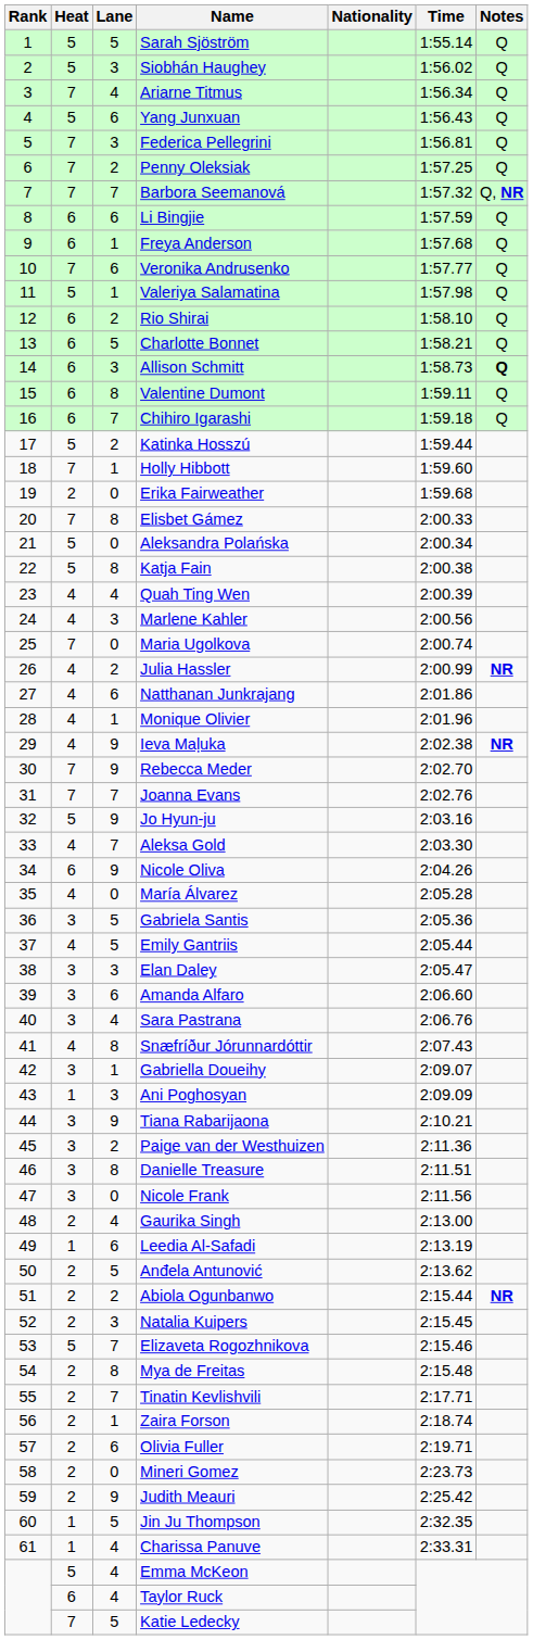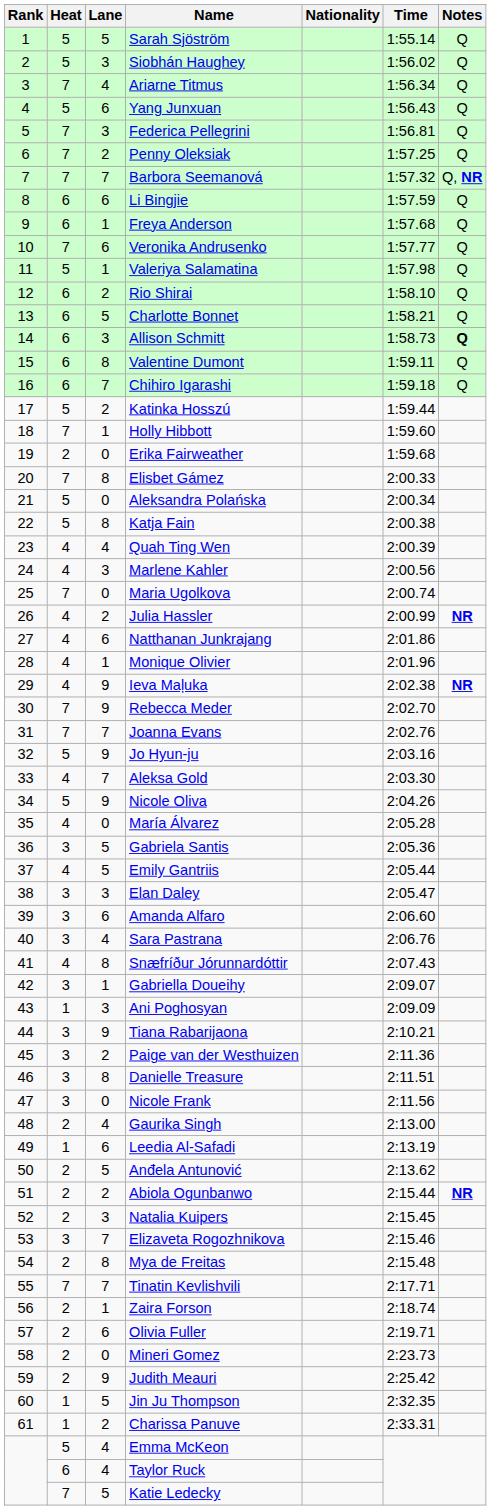Nicole Oliva | Heat: 6 -> 5
Elizaveta Rogozhnikova | Heat: 5 -> 3
Tinatin Kevlishvili | Heat: 2 -> 7
Charissa Panuve | Lane: 4 -> 2
